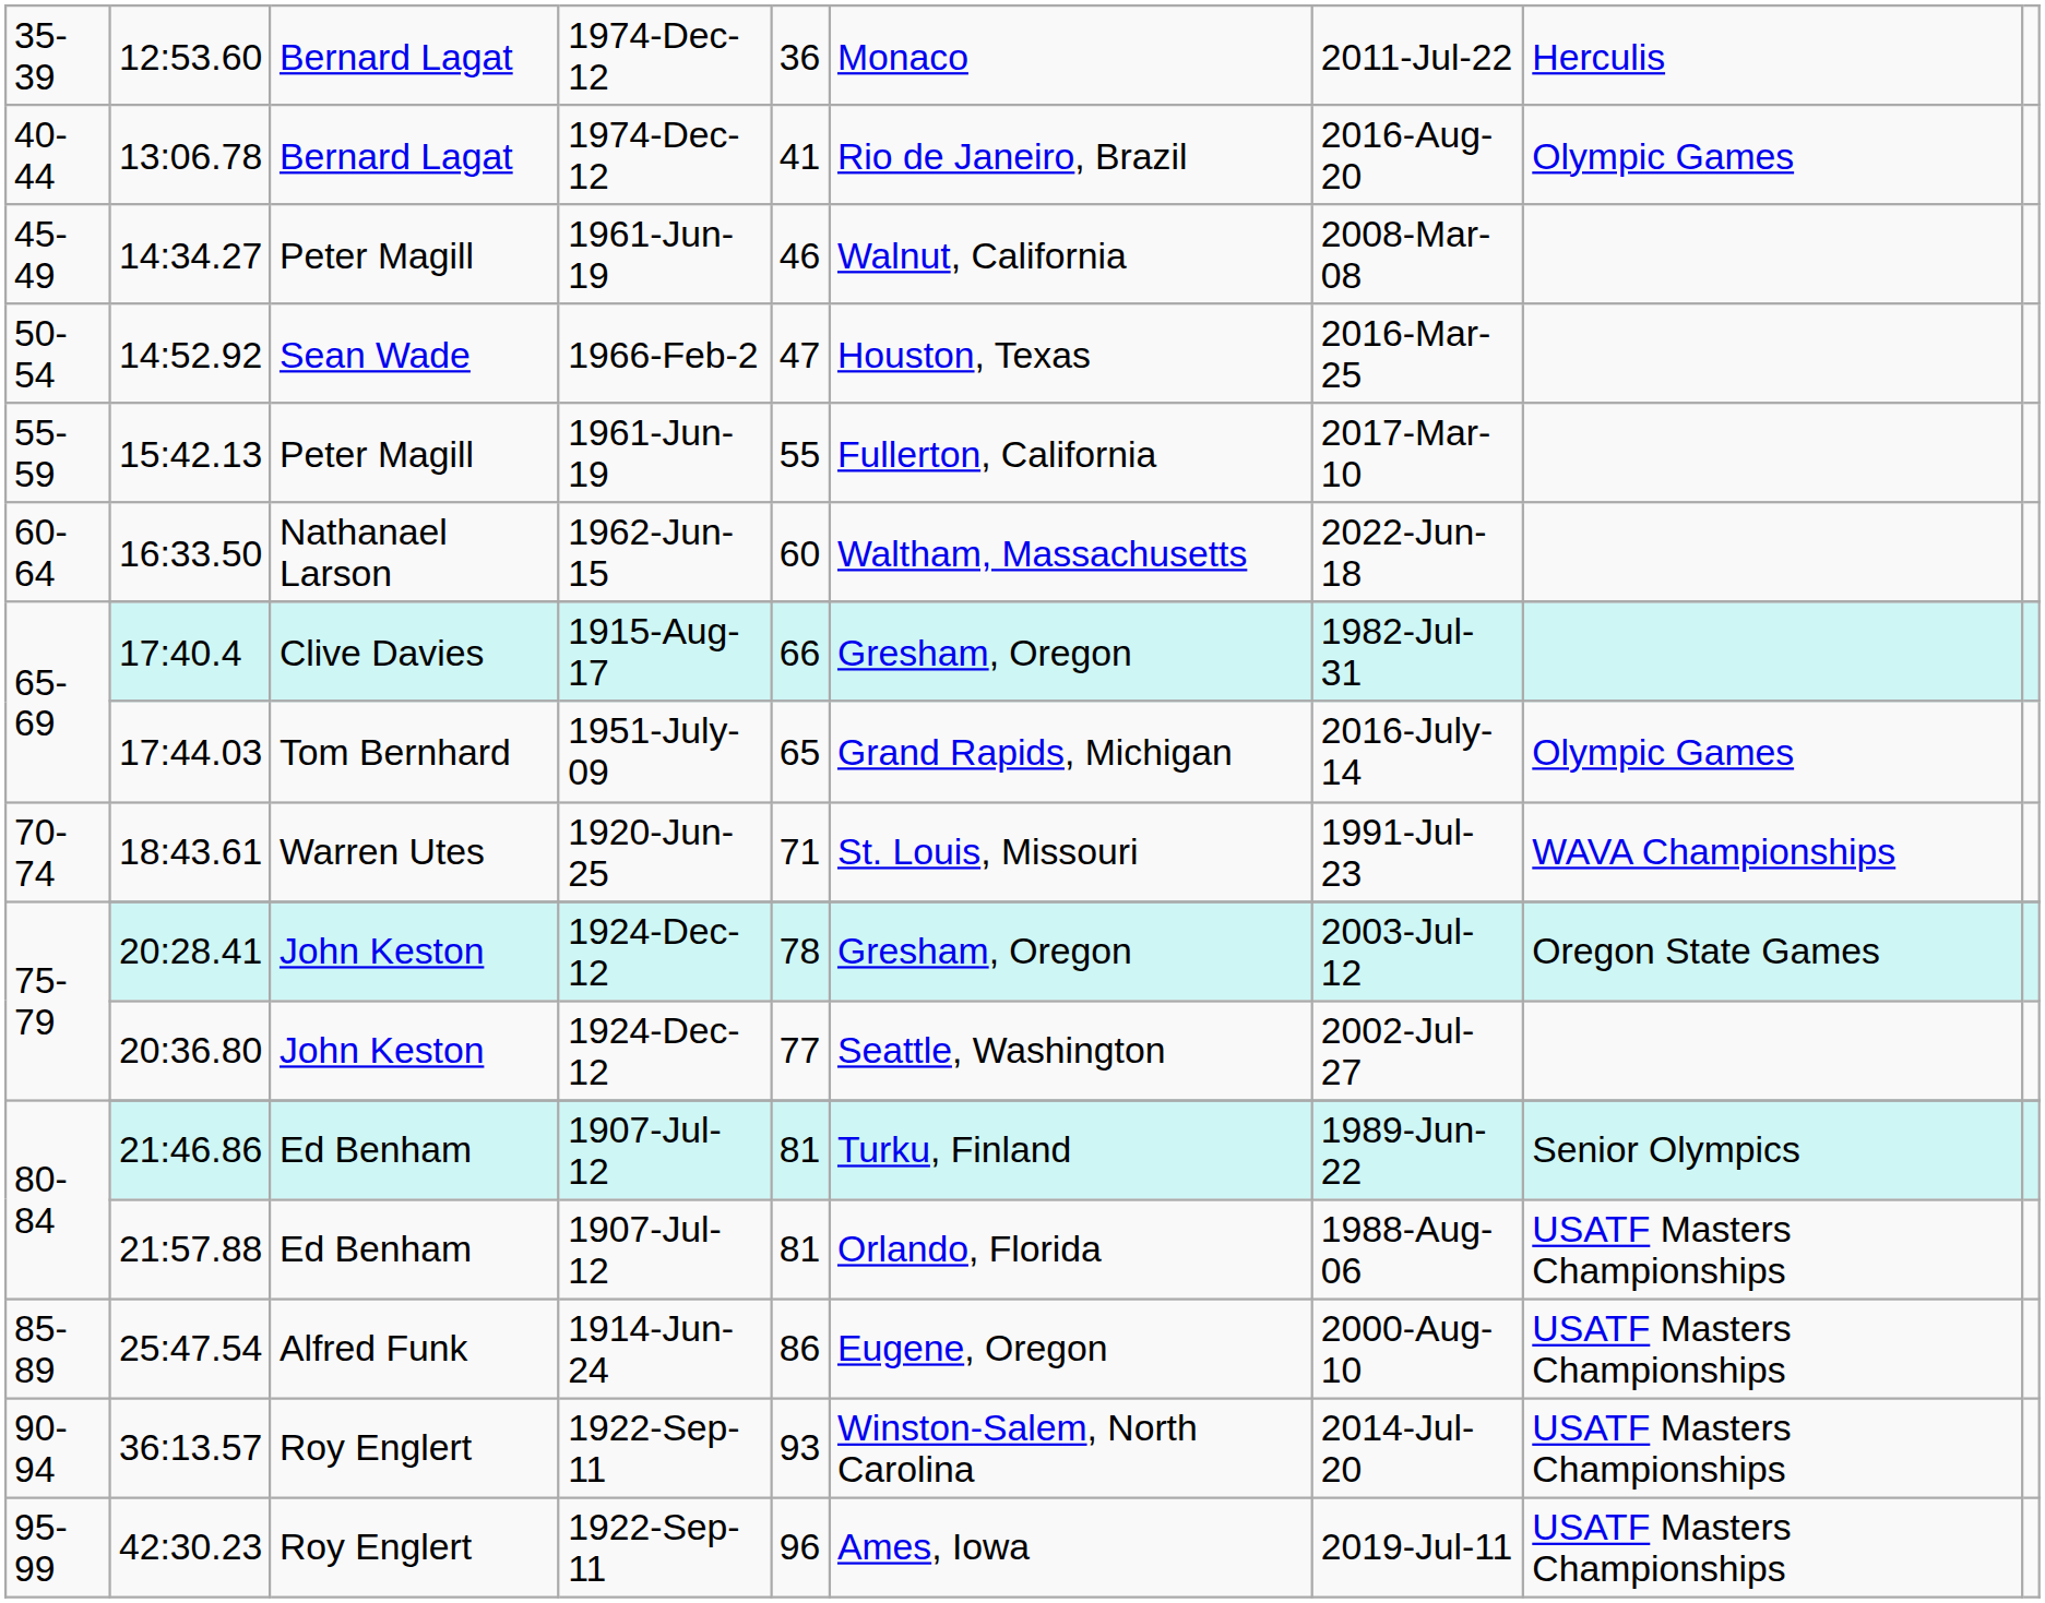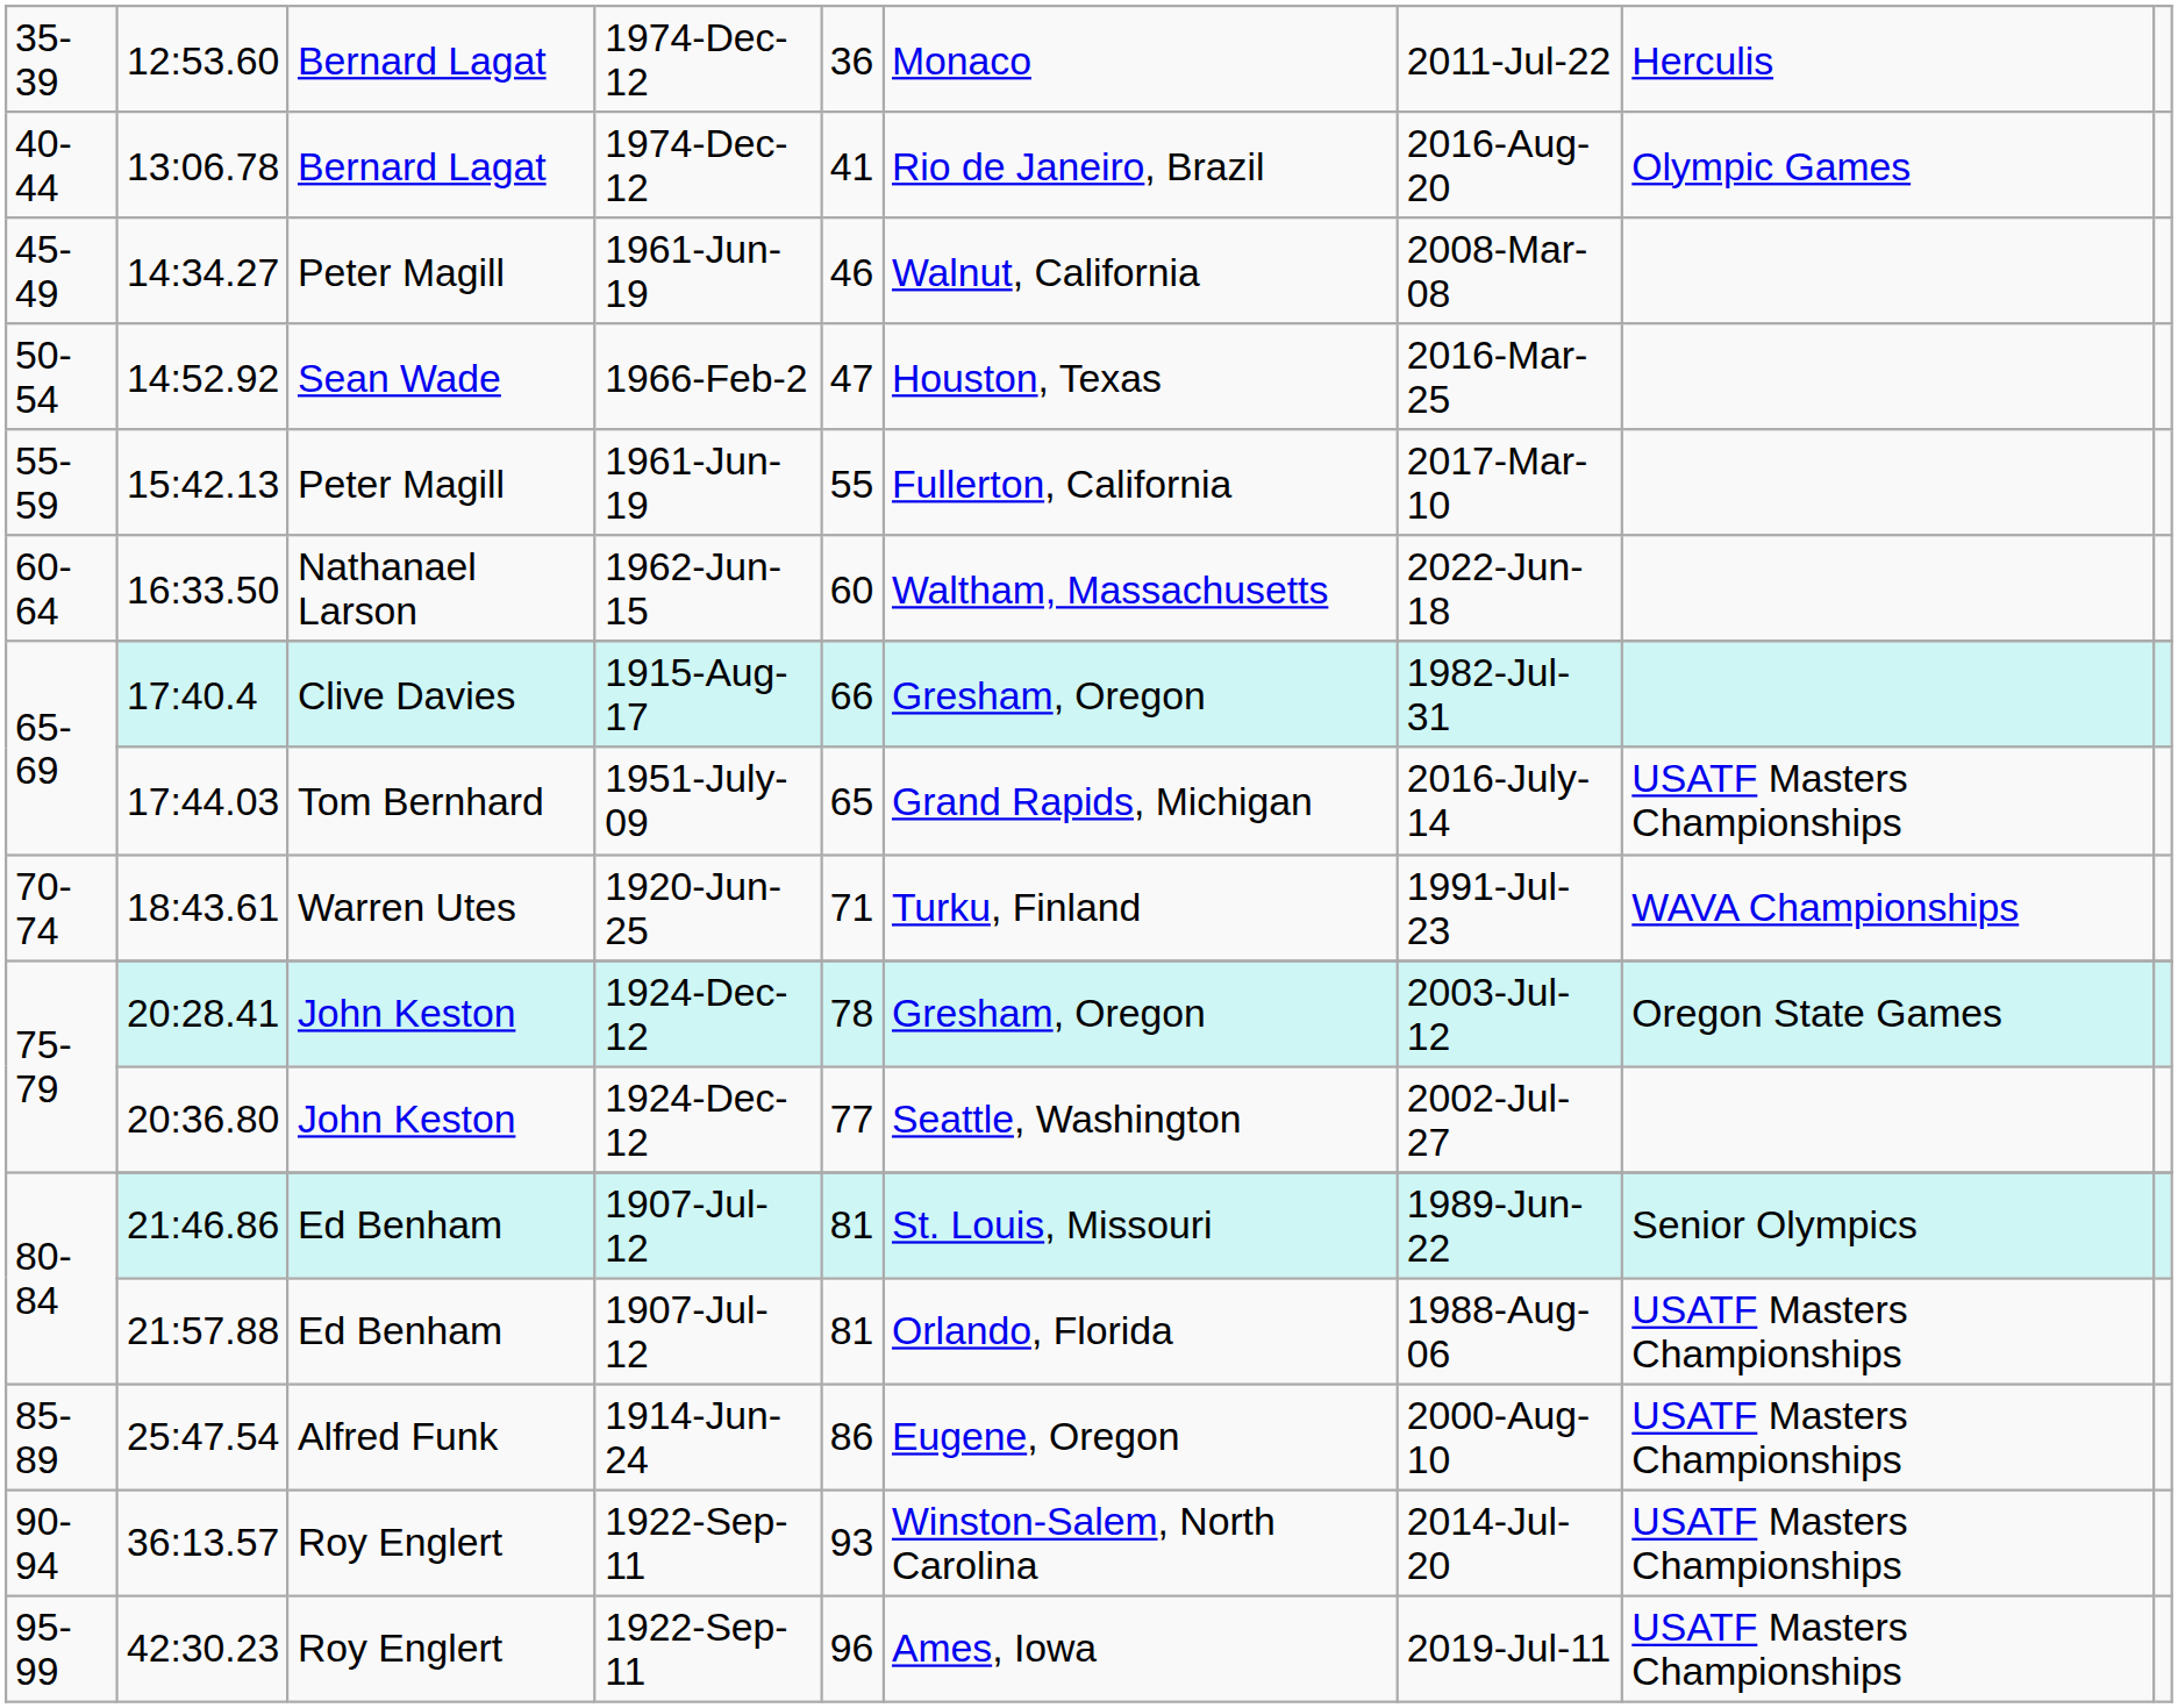17:44.03 | column 8: Olympic Games -> USATF Masters Championships
18:43.61 | column 6: St. Louis, Missouri -> Turku, Finland
21:46.86 | column 6: Turku, Finland -> St. Louis, Missouri
